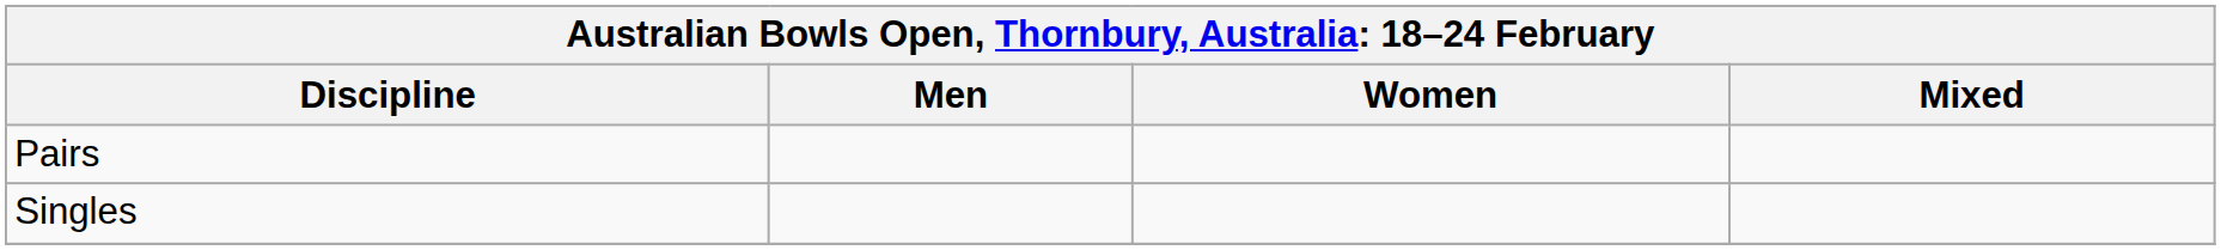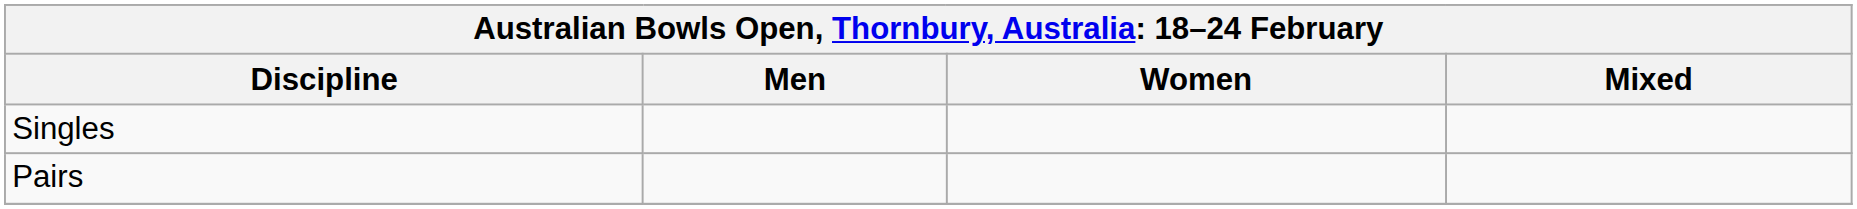rows swapped: Singles <-> Pairs
